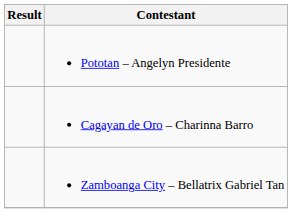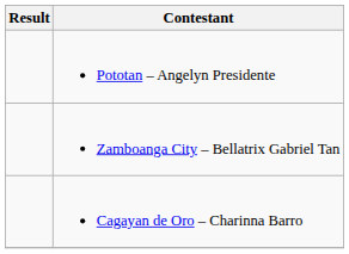rows swapped: Cagayan de Oro – Charinna Barro <-> Zamboanga City – Bellatrix Gabriel Tan
